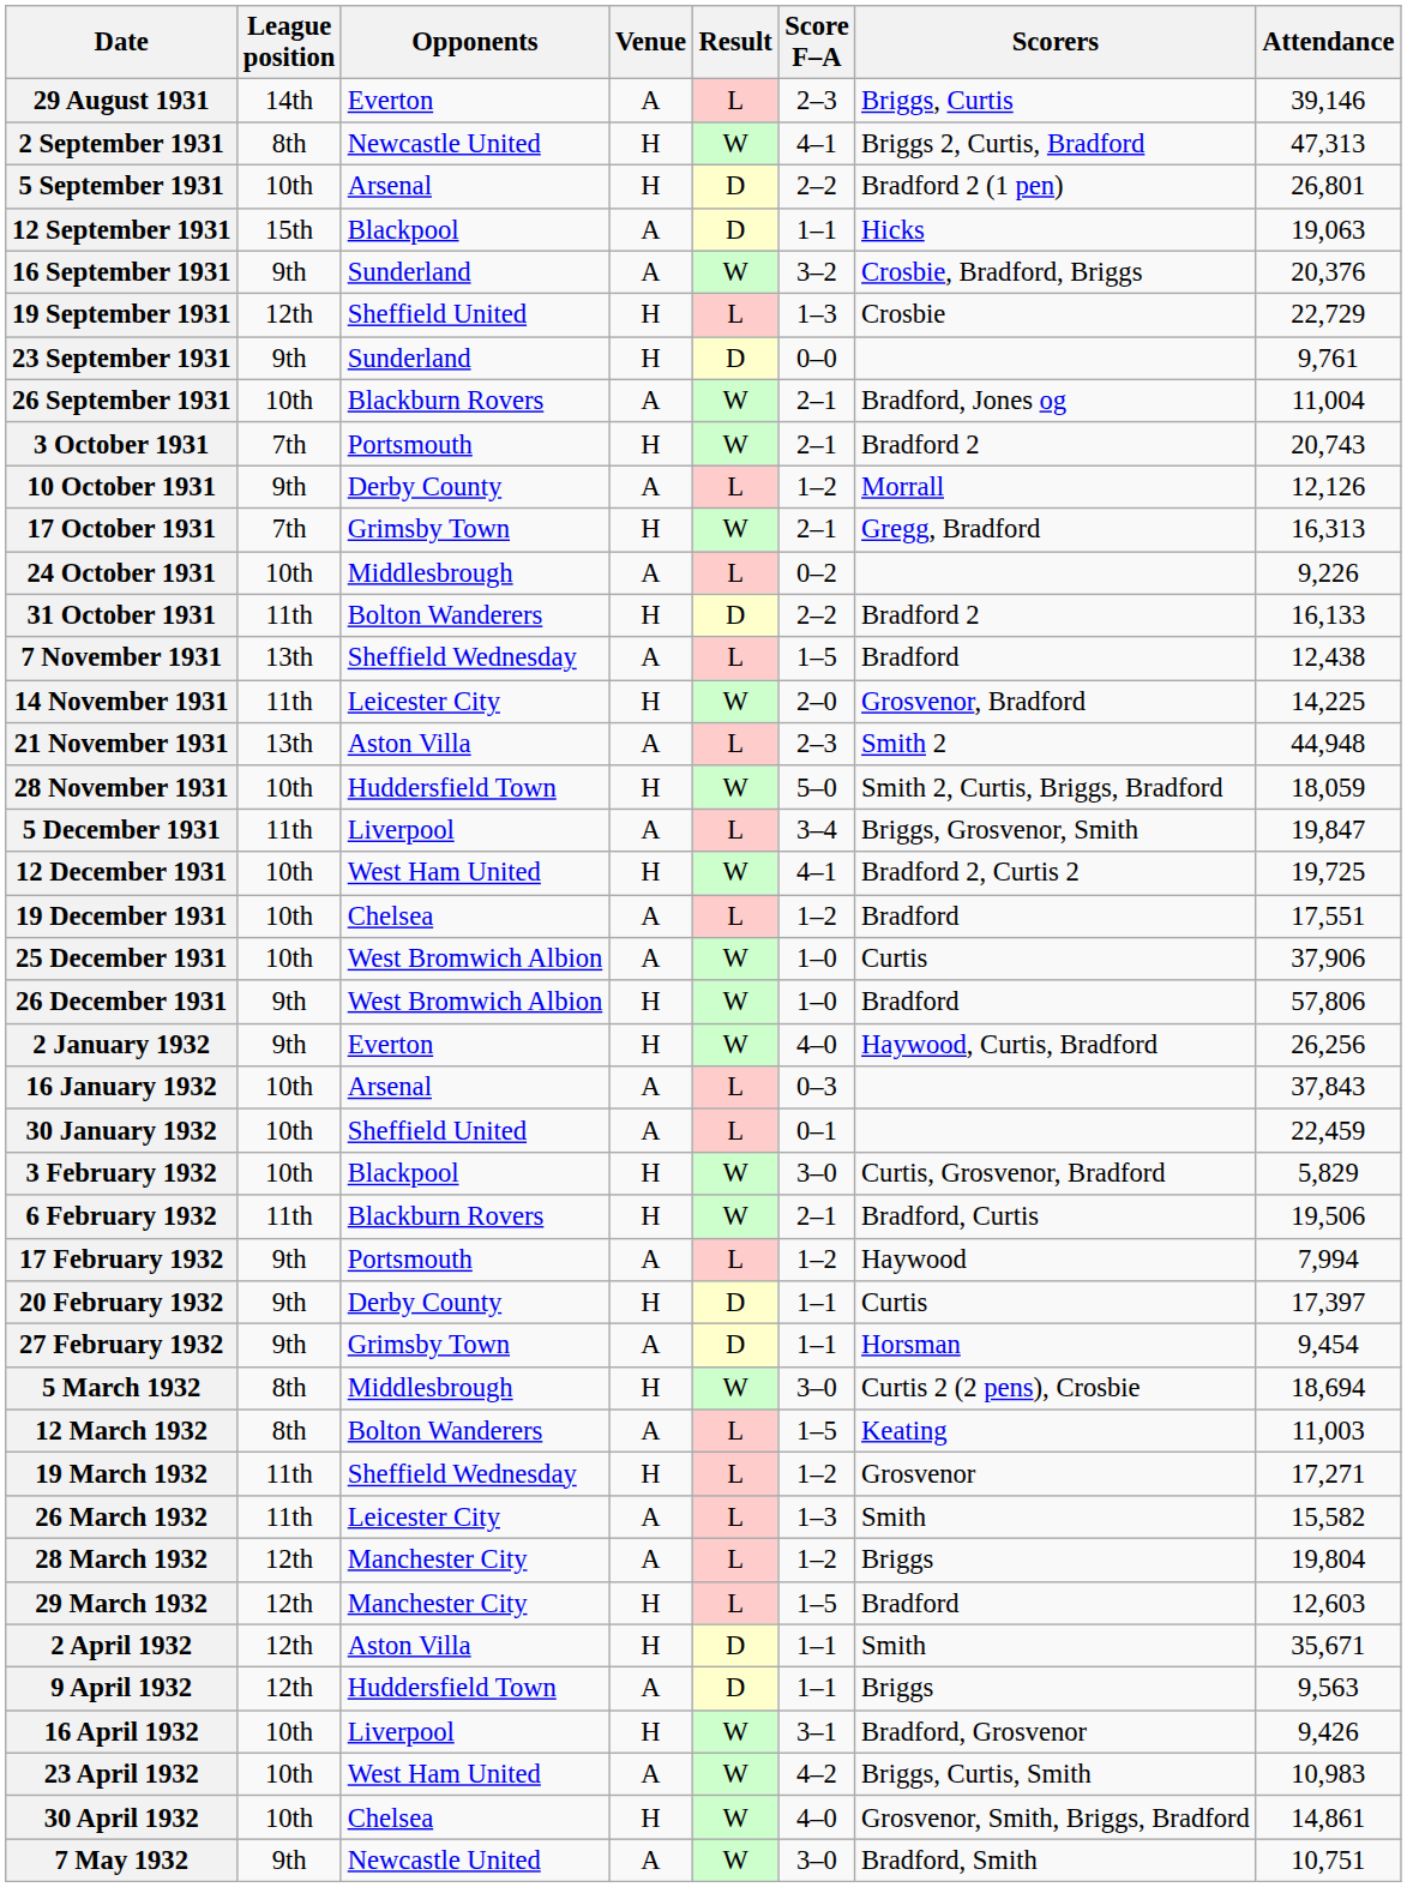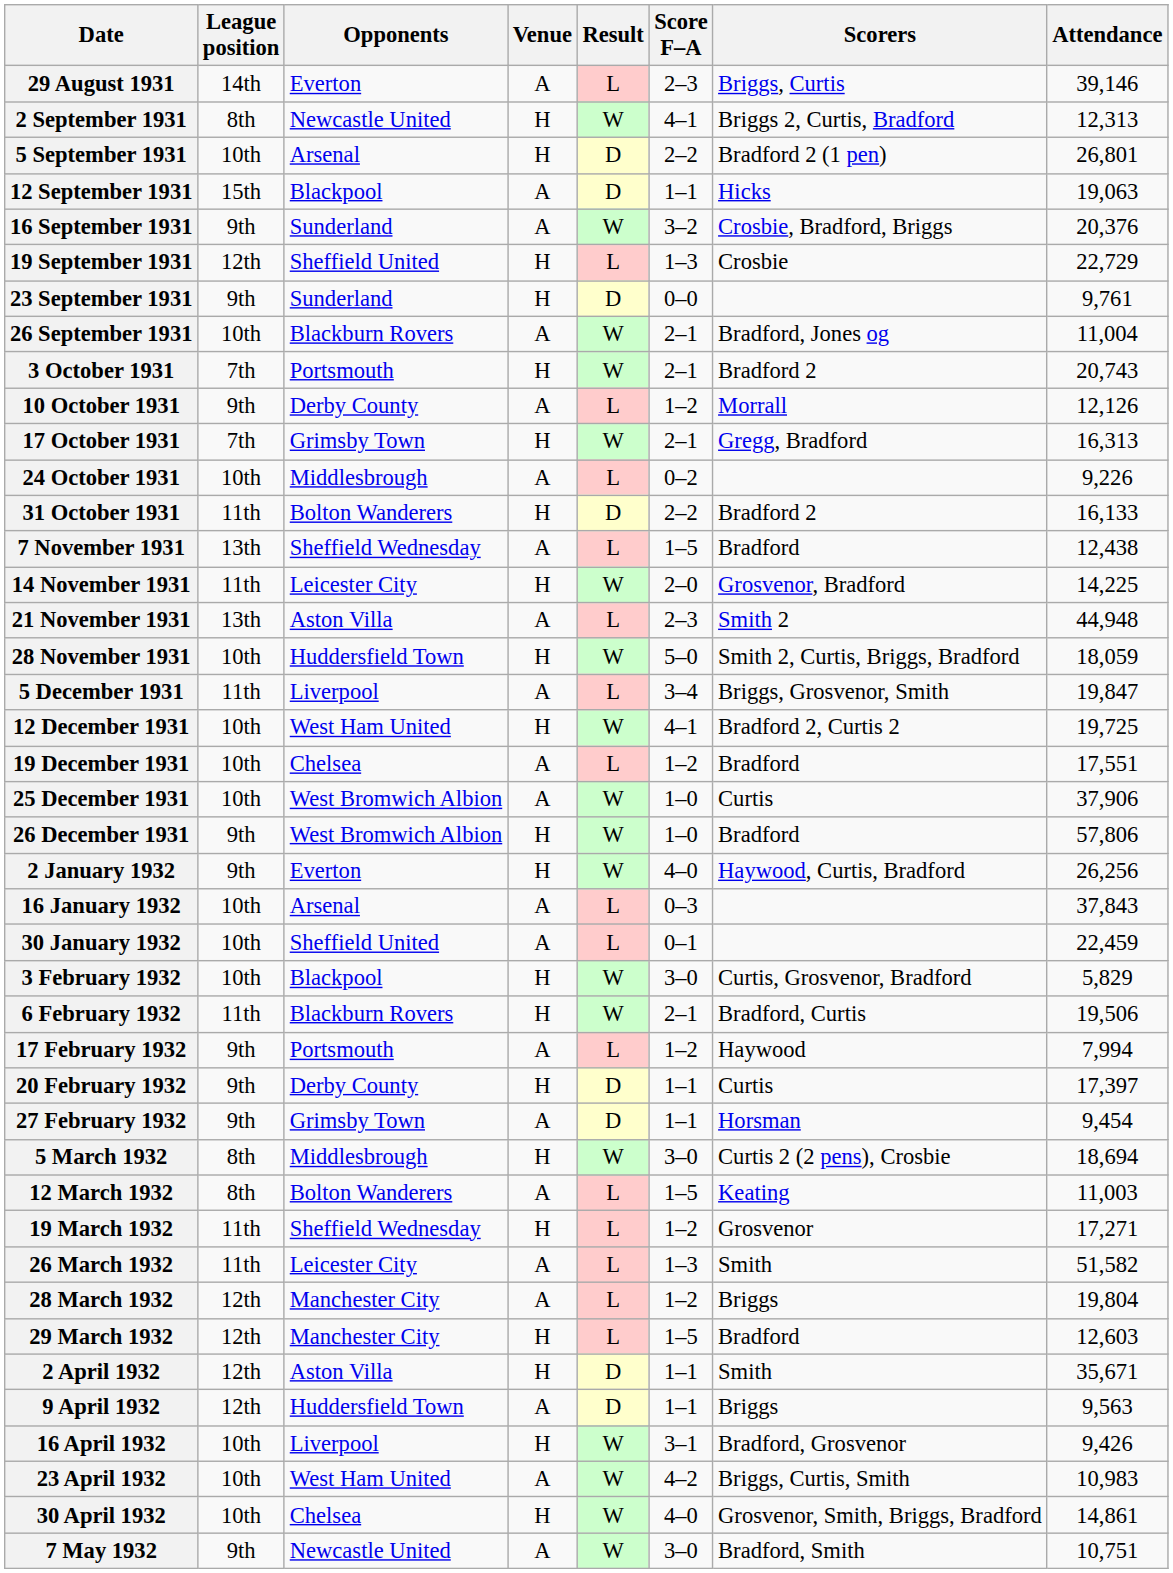2 September 1931 | Attendance: 47,313 -> 12,313
26 March 1932 | Attendance: 15,582 -> 51,582
